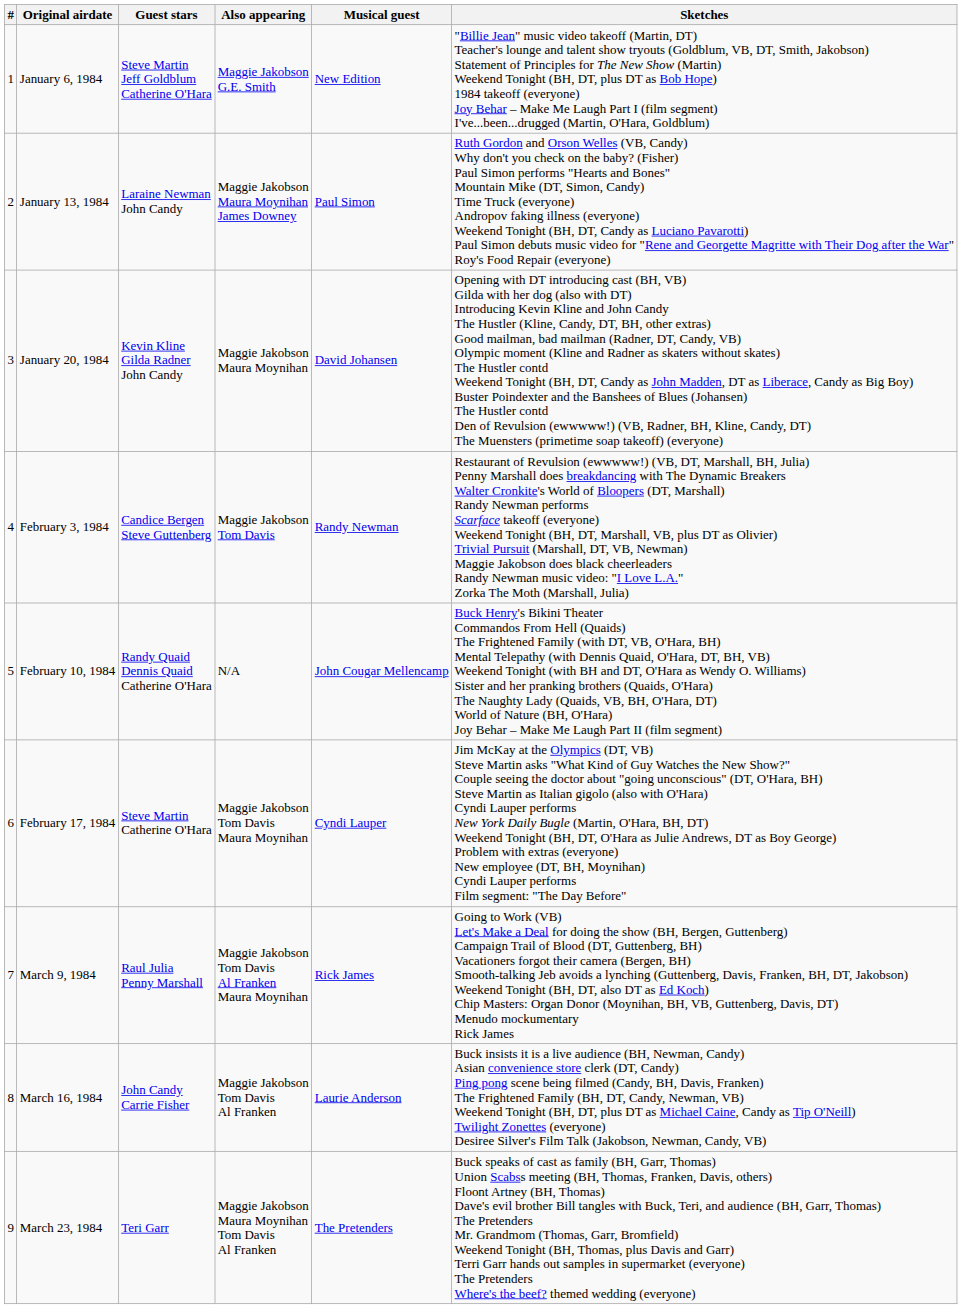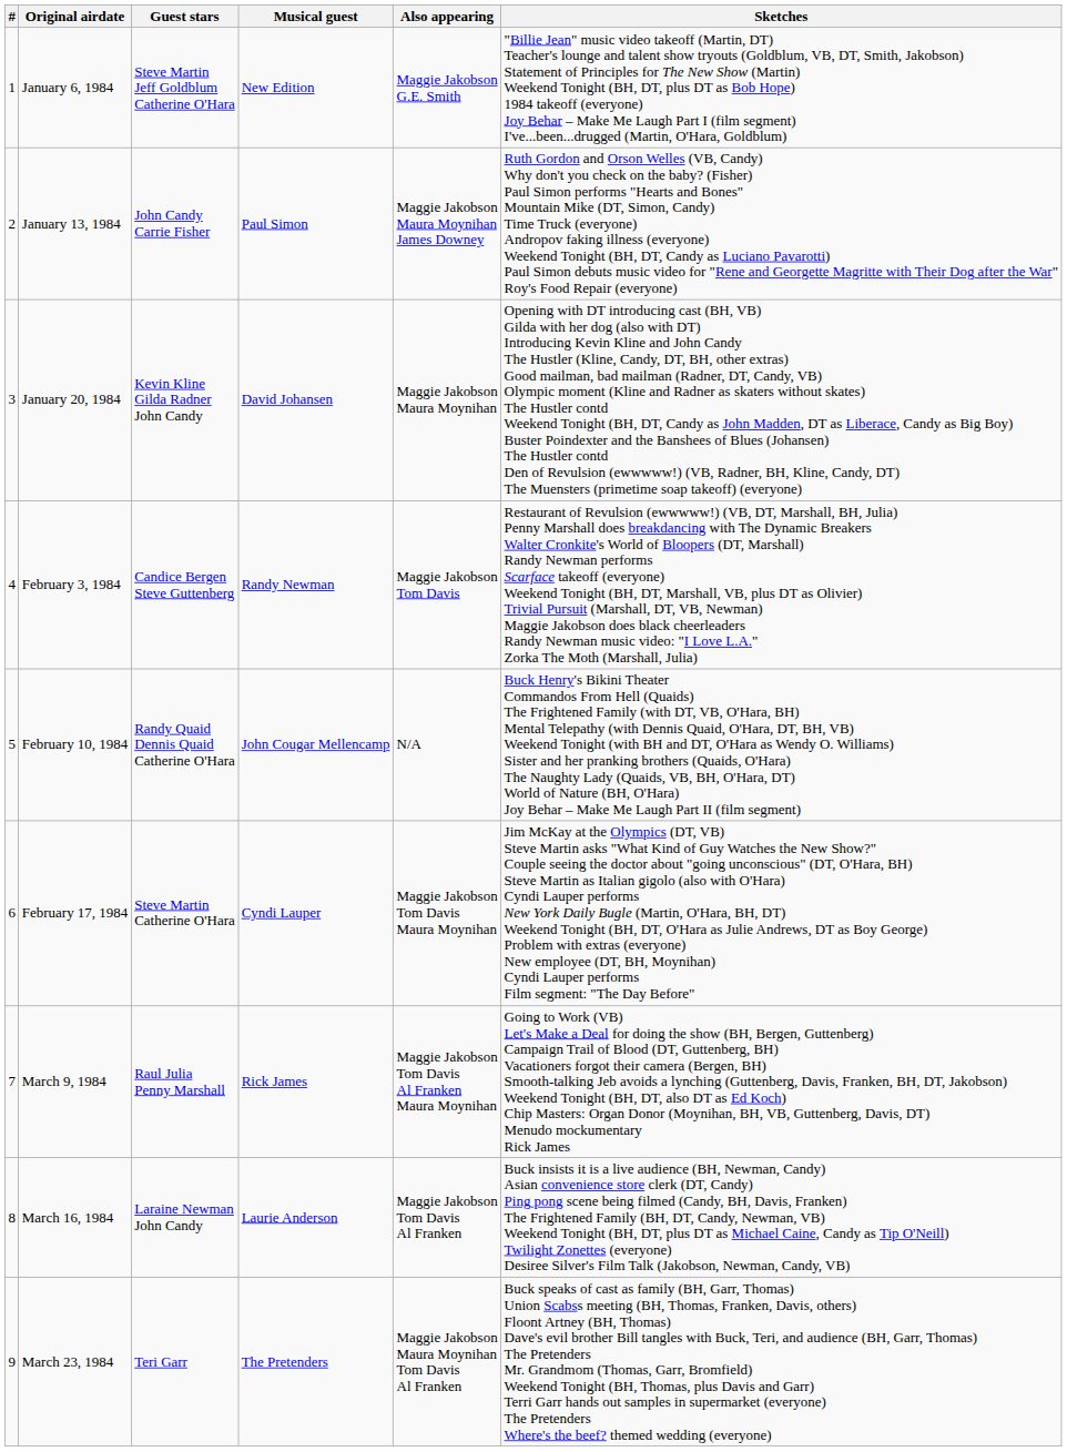columns swapped: Musical guest <-> Also appearing
January 13, 1984 | Guest stars: Laraine Newman John Candy -> John Candy Carrie Fisher
March 16, 1984 | Guest stars: John Candy Carrie Fisher -> Laraine Newman John Candy
